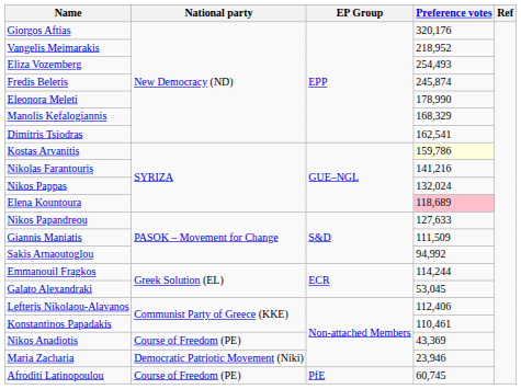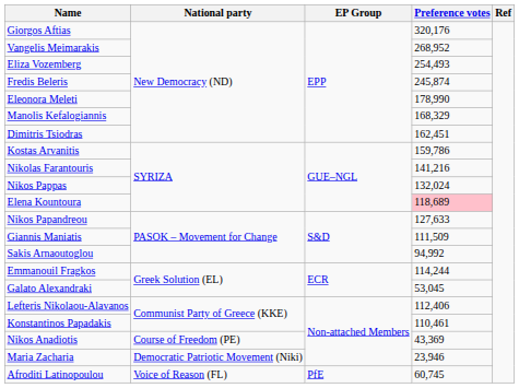Vangelis Meimarakis | Preference votes: 218,952 -> 268,952
Dimitris Tsiodras | Preference votes: 162,541 -> 162,451
Kostas Arvanitis | Preference votes: lightyellow background -> no background
Afroditi Latinopoulou | National party: Course of Freedom (PE) -> Voice of Reason (FL)
